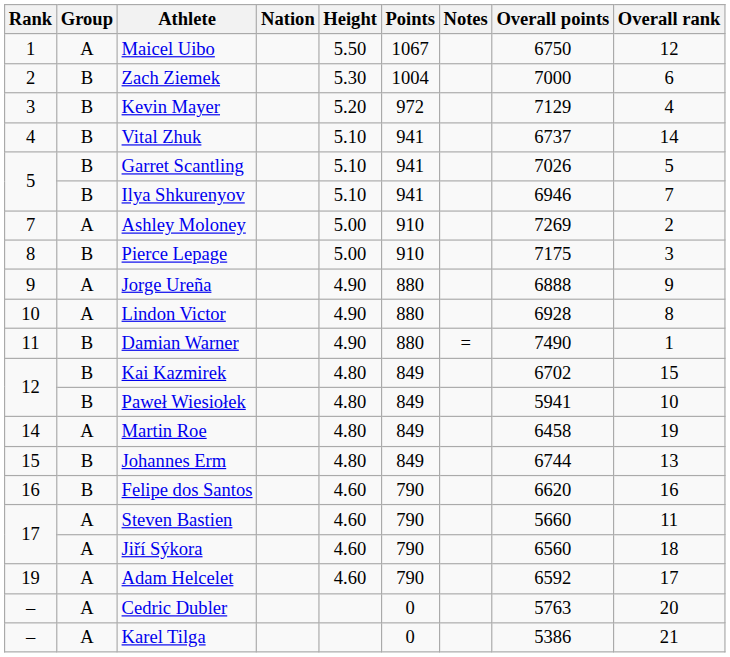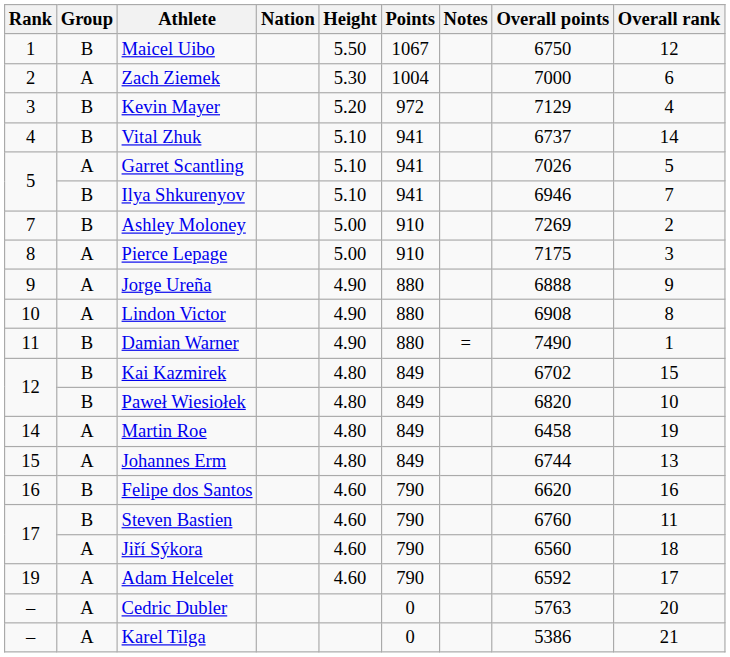Maicel Uibo | Group: A -> B
Zach Ziemek | Group: B -> A
Garret Scantling | Group: B -> A
Ashley Moloney | Group: A -> B
Pierce Lepage | Group: B -> A
Lindon Victor | Overall points: 6928 -> 6908
Paweł Wiesiołek | Overall points: 5941 -> 6820
Johannes Erm | Group: B -> A
Steven Bastien | Group: A -> B
Steven Bastien | Overall points: 5660 -> 6760
